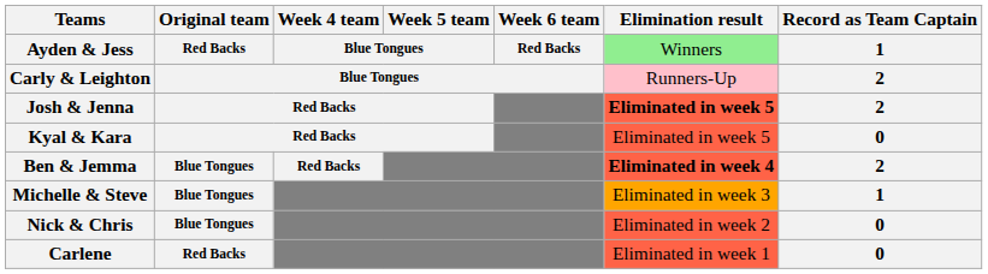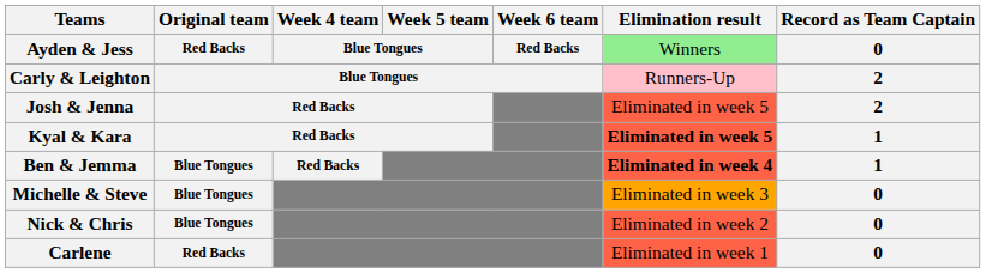Ayden & Jess | Record as Team Captain: 1 -> 0
Josh & Jenna | Elimination result: bold -> normal
Kyal & Kara | Elimination result: normal -> bold
Kyal & Kara | Record as Team Captain: 0 -> 1
Ben & Jemma | Record as Team Captain: 2 -> 1
Michelle & Steve | Record as Team Captain: 1 -> 0
